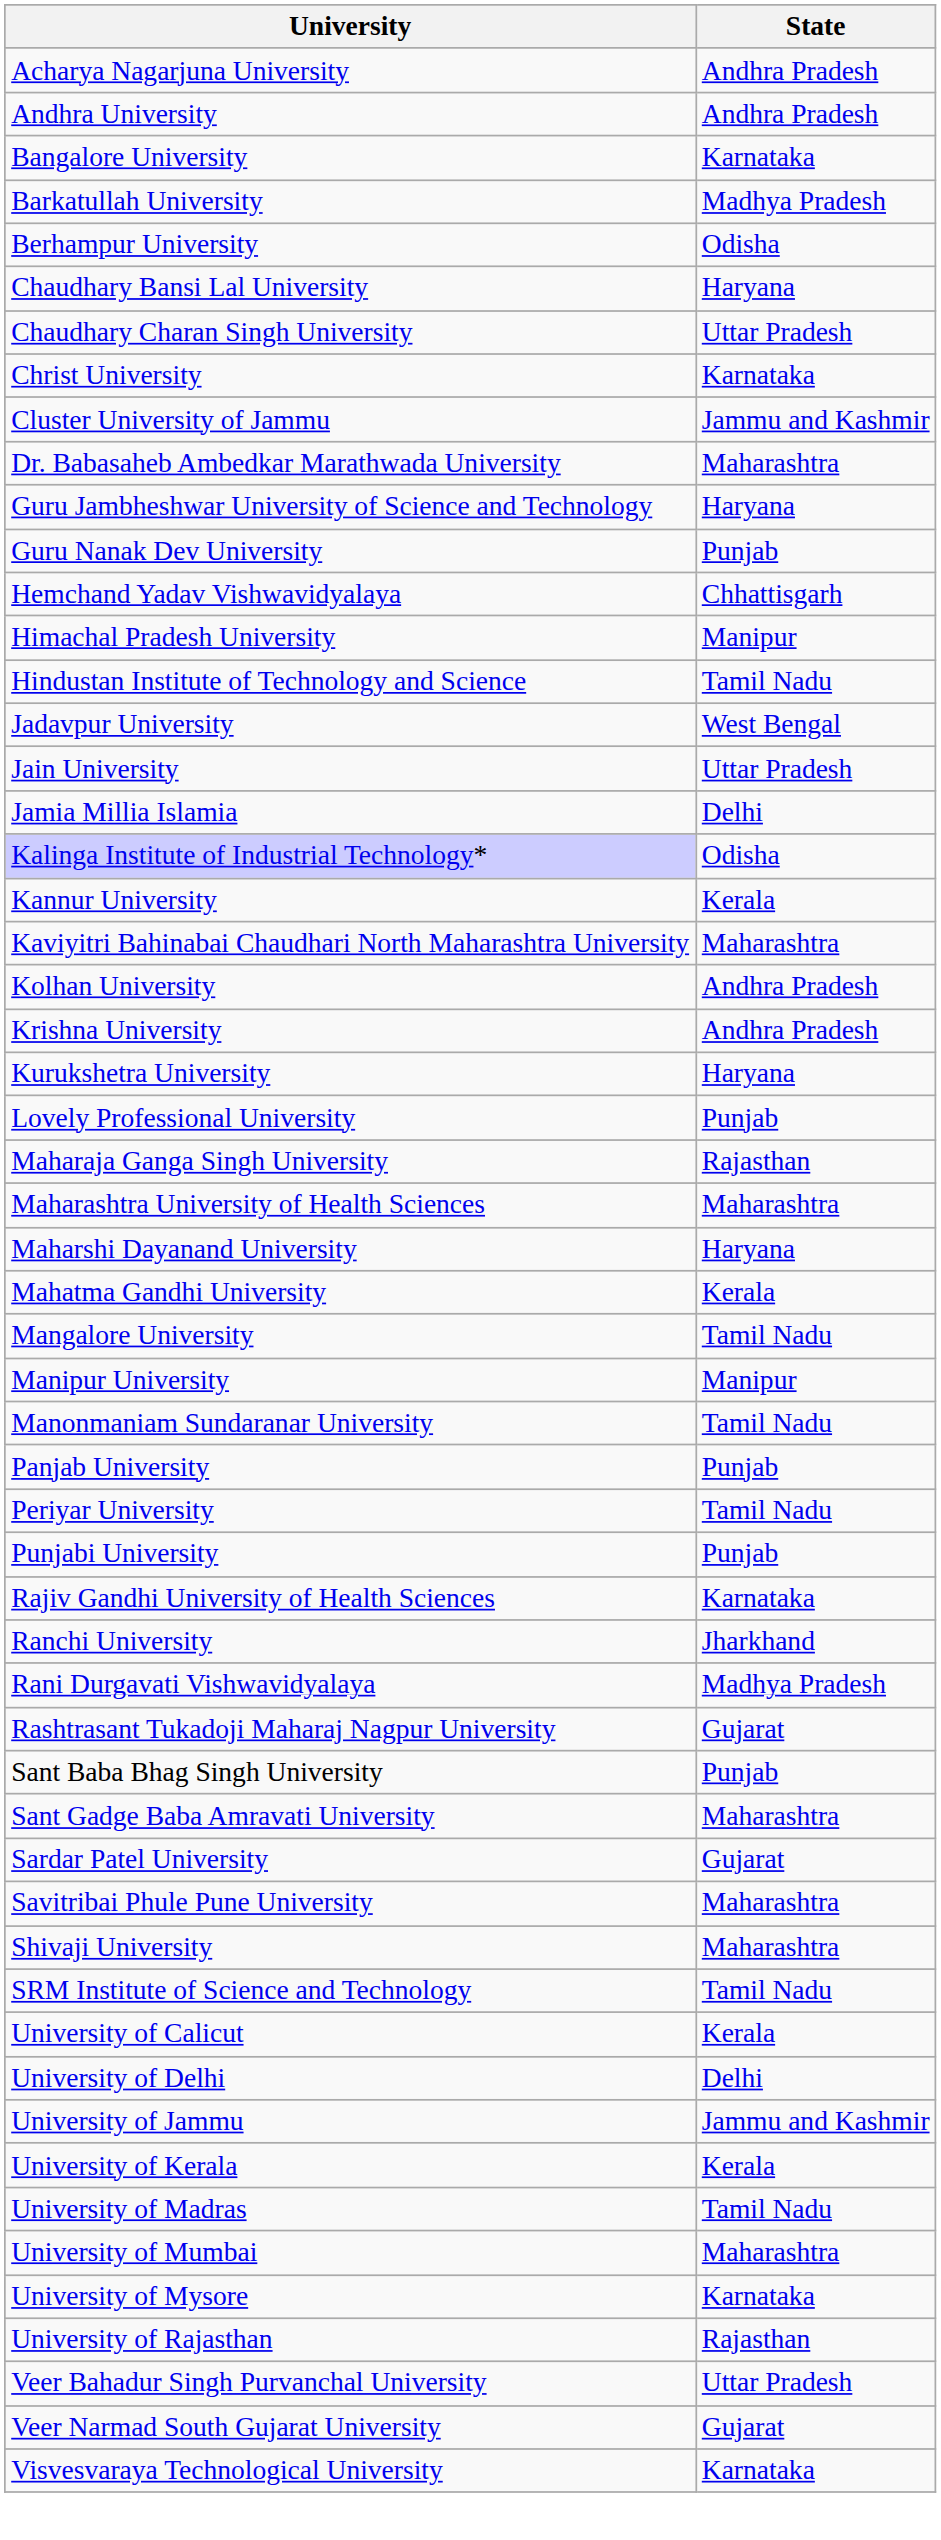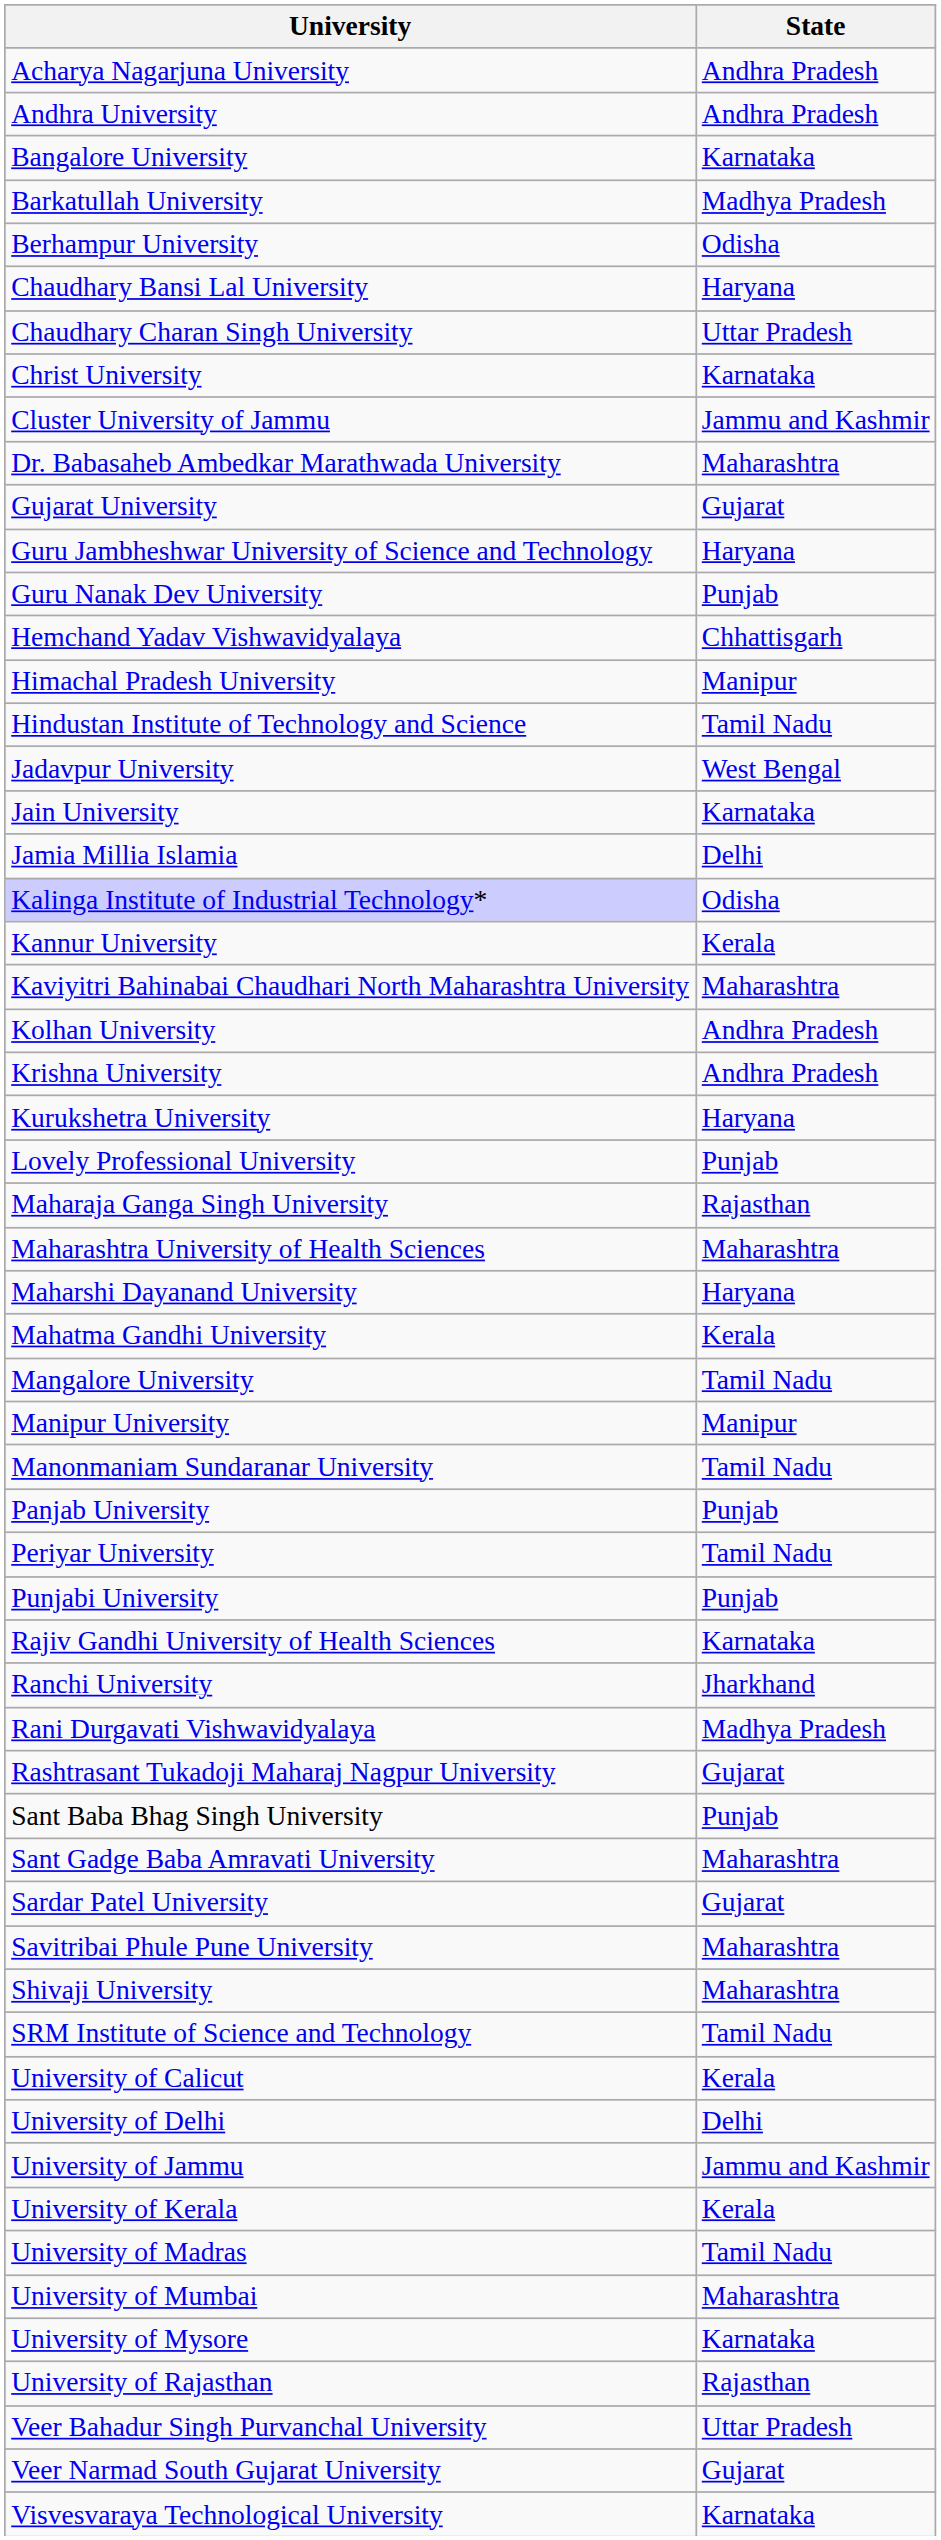+ row: Gujarat University | Gujarat
Jain University | State: Uttar Pradesh -> Karnataka
